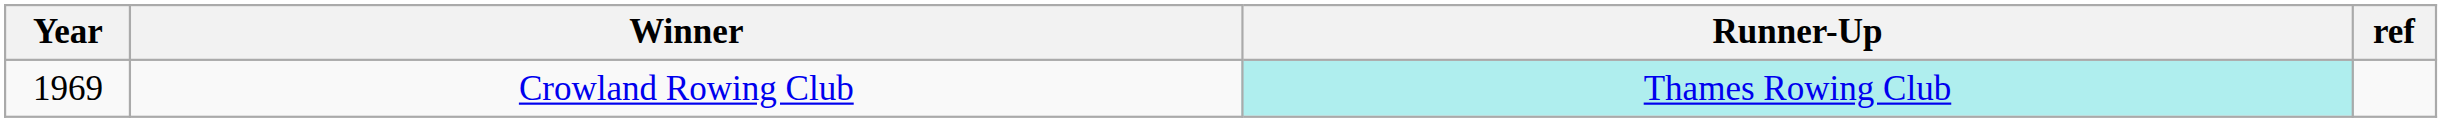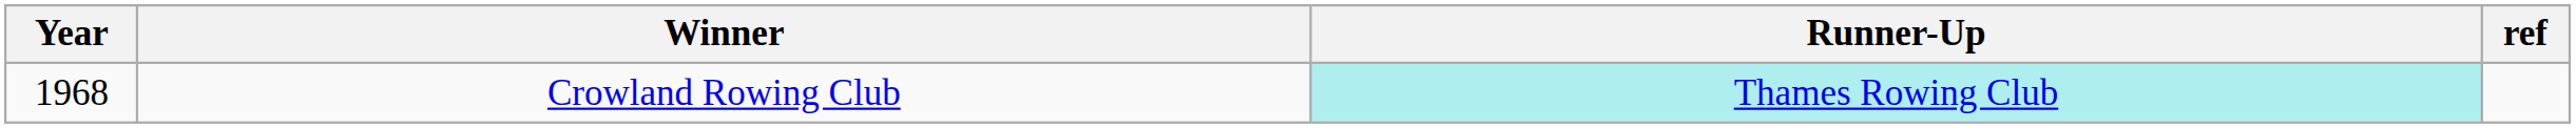Crowland Rowing Club | Year: 1969 -> 1968
